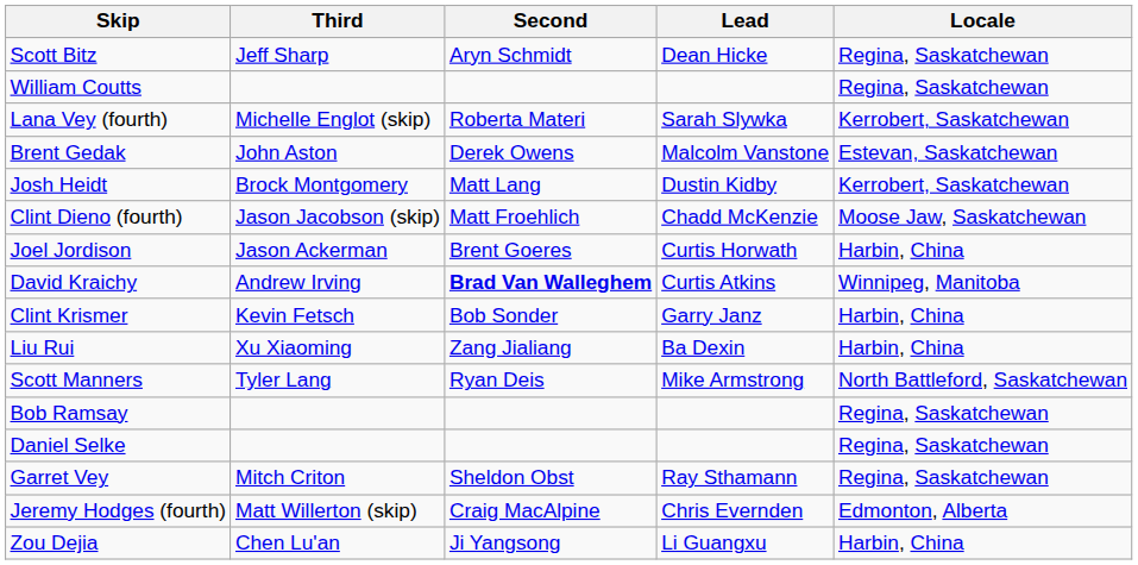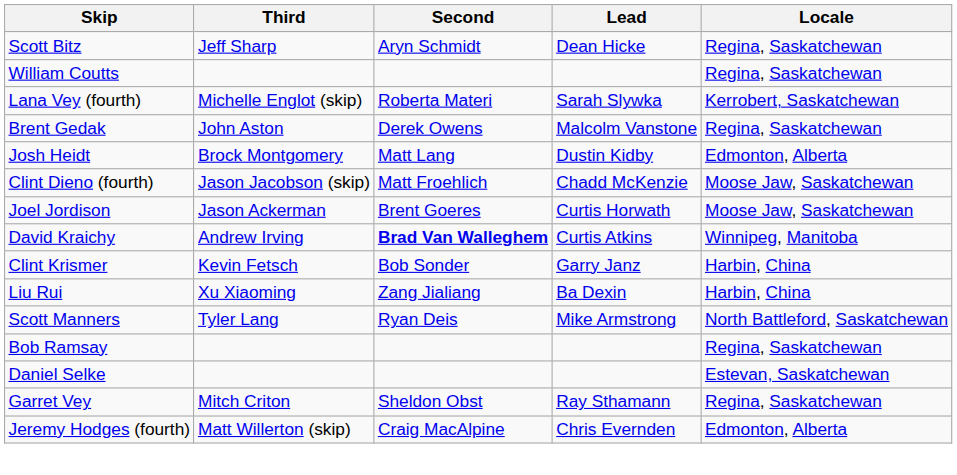Brent Gedak | Locale: Estevan, Saskatchewan -> Regina, Saskatchewan
Josh Heidt | Locale: Kerrobert, Saskatchewan -> Edmonton, Alberta
Joel Jordison | Locale: Harbin, China -> Moose Jaw, Saskatchewan
Daniel Selke | Locale: Regina, Saskatchewan -> Estevan, Saskatchewan
- row: Zou Dejia | Chen Lu'an | Ji Yangsong | Li Guangxu | Harbin, China
